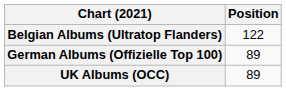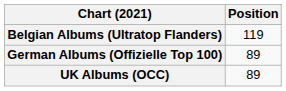Belgian Albums (Ultratop Flanders) | Position: 122 -> 119
